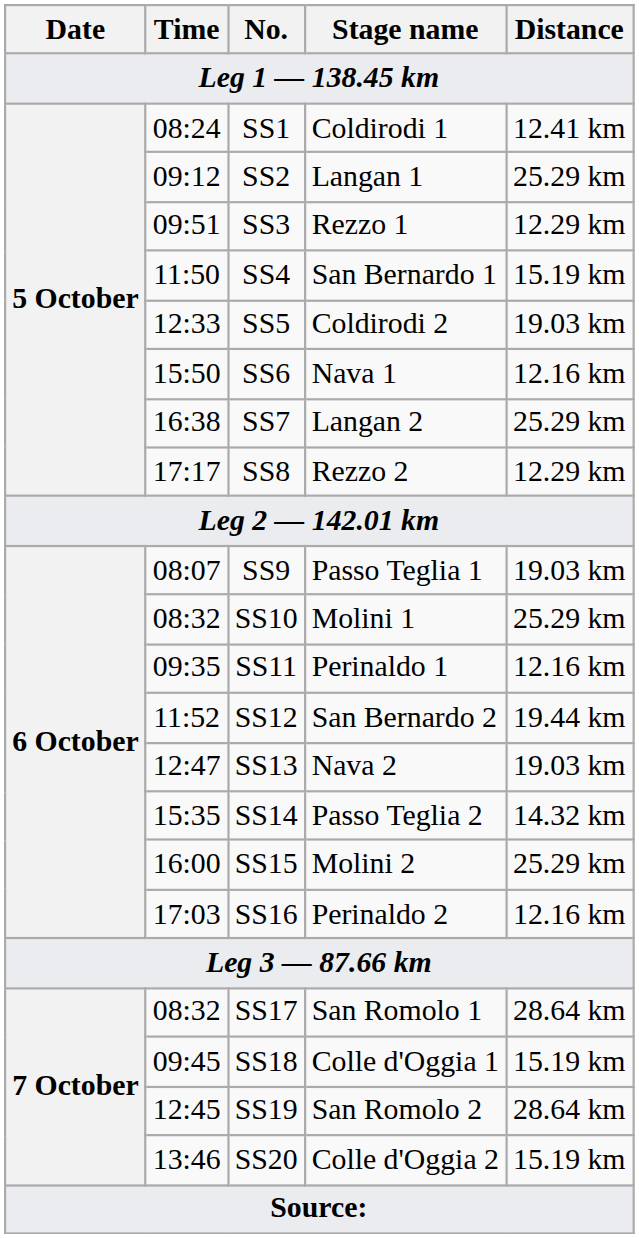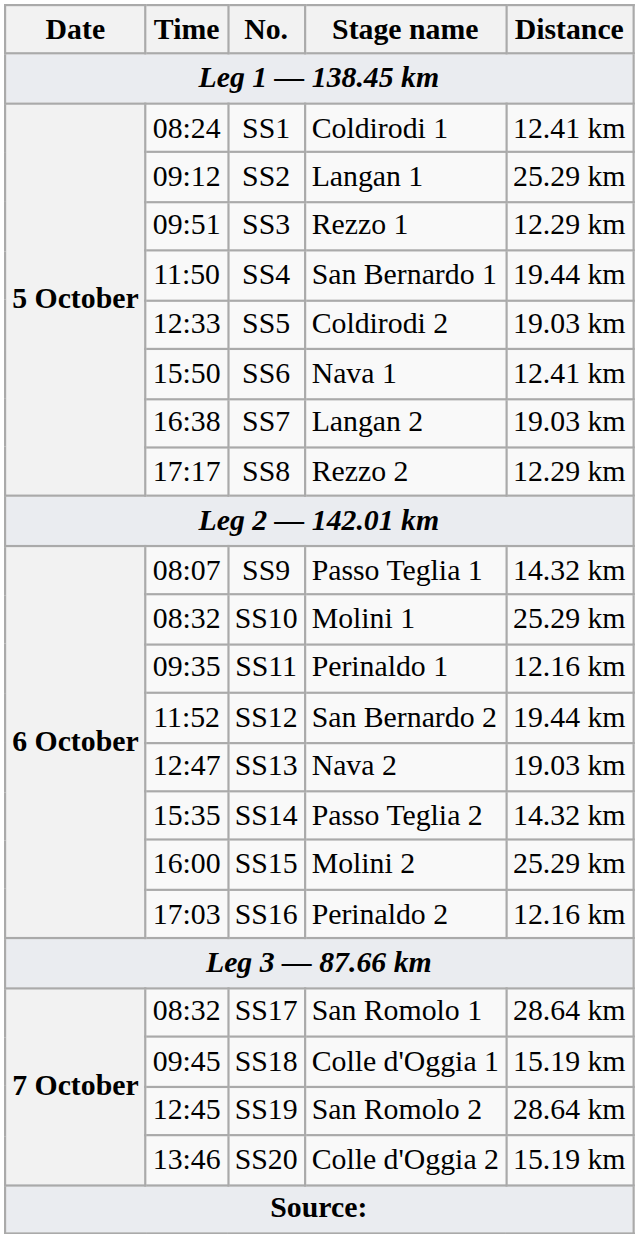SS4 | Distance: 15.19 km -> 19.44 km
SS6 | Distance: 12.16 km -> 12.41 km
SS7 | Distance: 25.29 km -> 19.03 km
SS9 | Distance: 19.03 km -> 14.32 km
